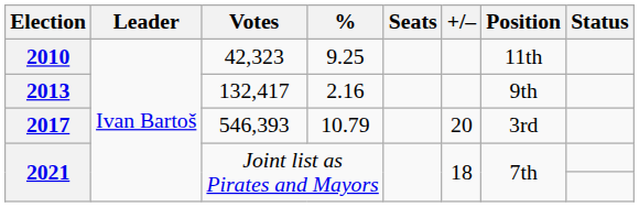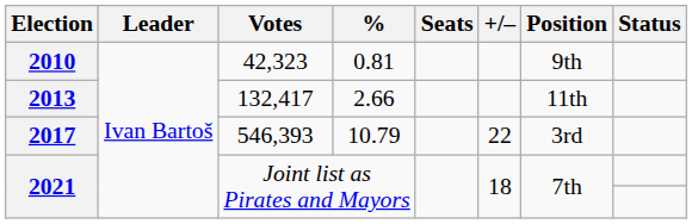2010 | %: 9.25 -> 0.81
2010 | Position: 11th -> 9th
2013 | %: 2.16 -> 2.66
2013 | Position: 9th -> 11th
2017 | +/–: 20 -> 22
